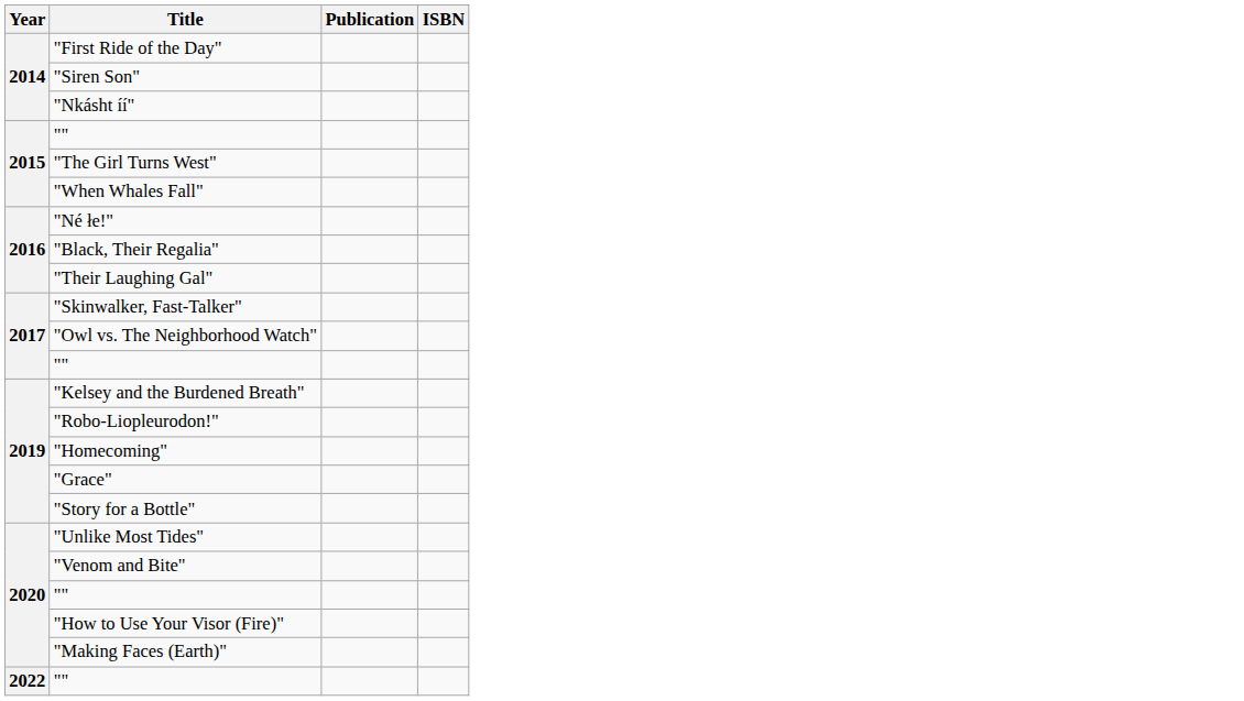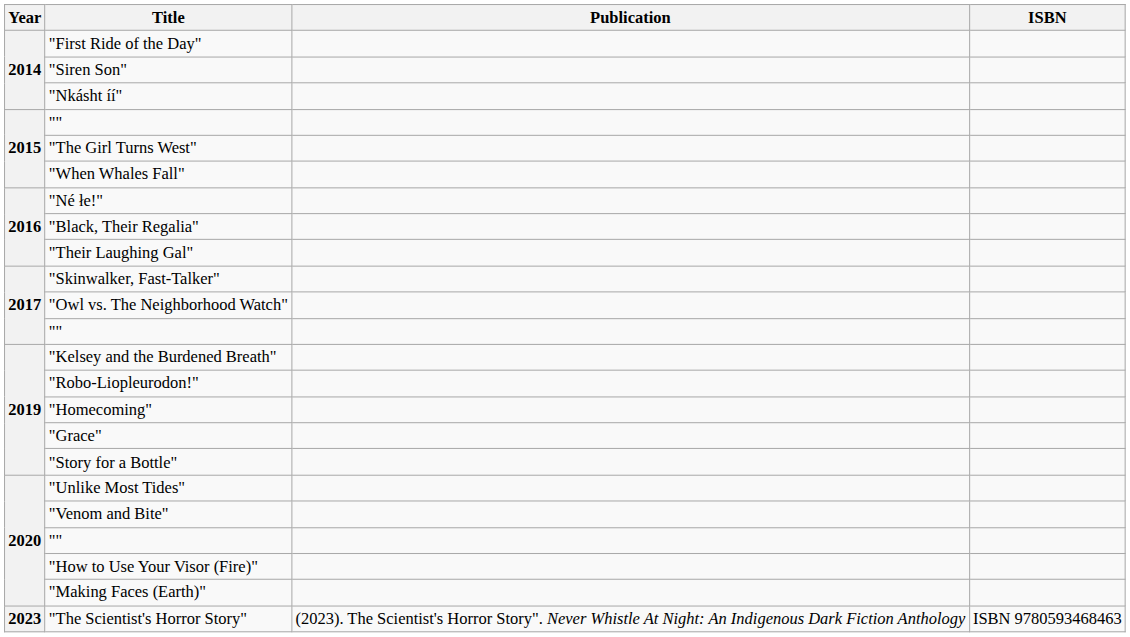- row: 2022 | ""
+ row: 2023 | "The Scientist's Horror Story" | (2023). The Scientist's Horror Story". Never Whistle At Night: An Indigenous Dark Fiction Anthology | ISBN 9780593468463
